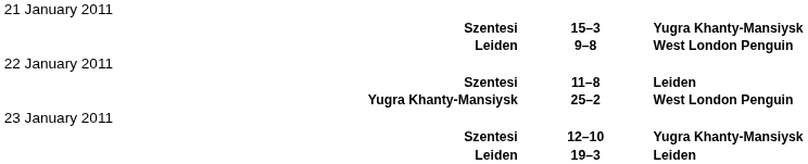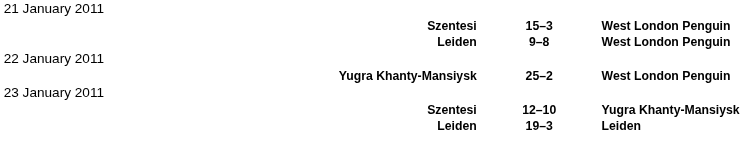15–3 | column 3: Yugra Khanty-Mansiysk -> West London Penguin
- row: Szentesi | 11–8 | Leiden
